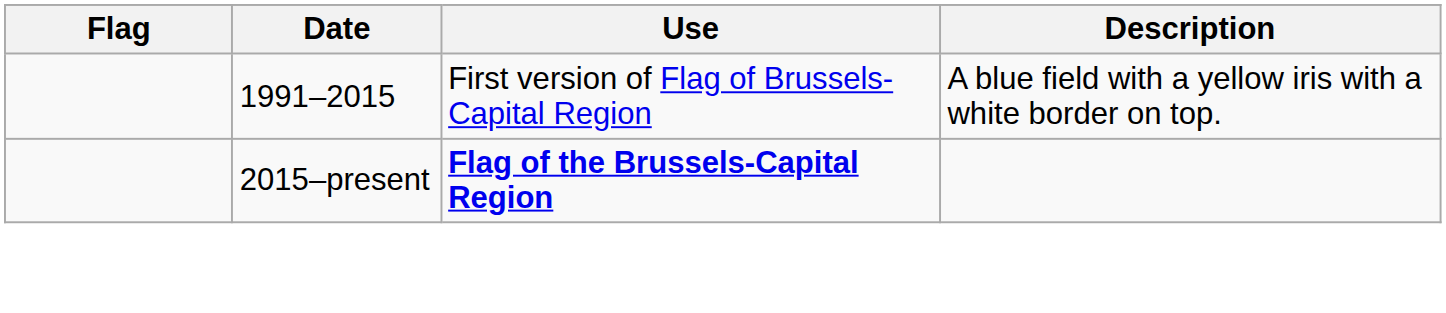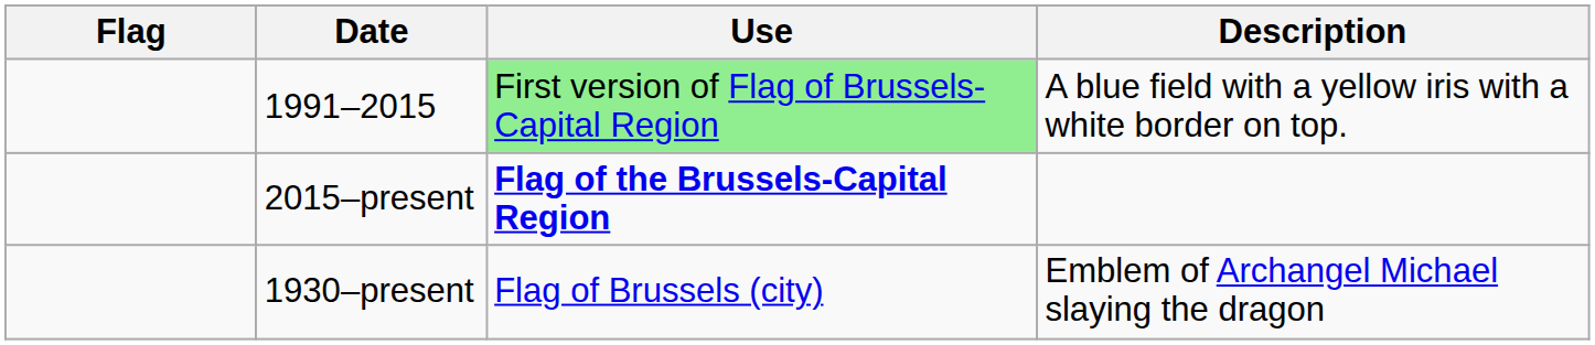1991–2015 | Use: no background -> lightgreen background
+ row: 1930–present | Flag of Brussels (city) | Emblem of Archangel Michael slaying the dragon
